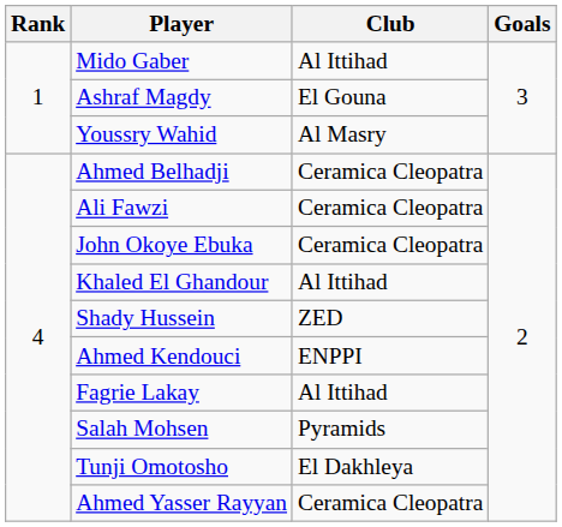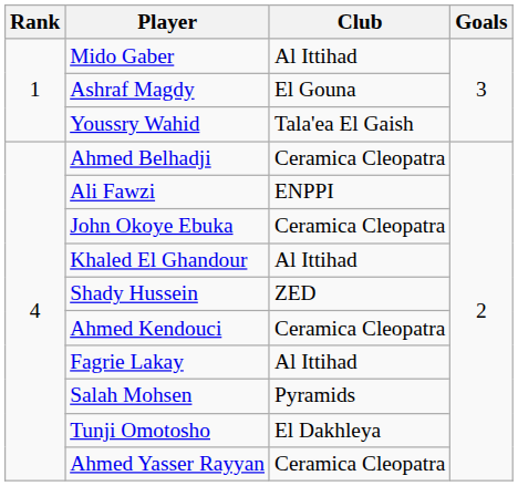Youssry Wahid | Club: Al Masry -> Tala'ea El Gaish
Ali Fawzi | Club: Ceramica Cleopatra -> ENPPI
Ahmed Kendouci | Club: ENPPI -> Ceramica Cleopatra
